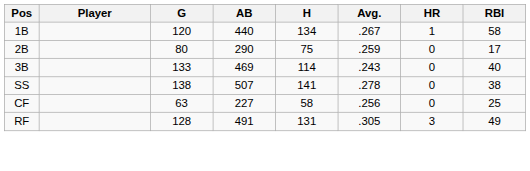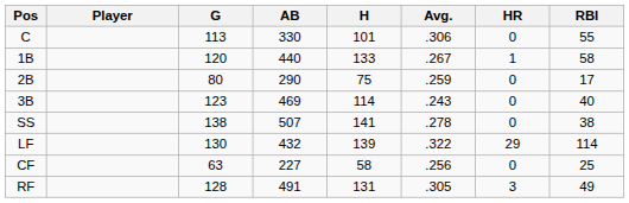+ row: C | 113 | 330 | 101 | .306 | 0 | 55
1B | H: 134 -> 133
3B | G: 133 -> 123
+ row: LF | 130 | 432 | 139 | .322 | 29 | 114
